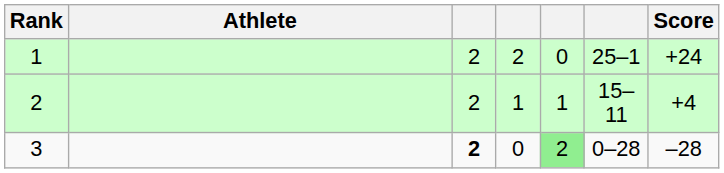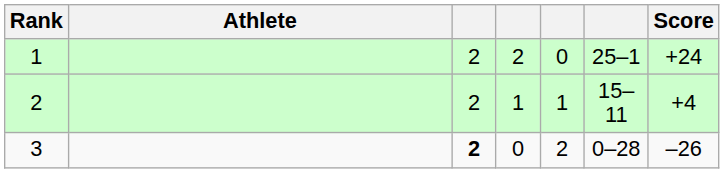3 | column 5: lightgreen background -> no background
3 | Score: –28 -> –26
